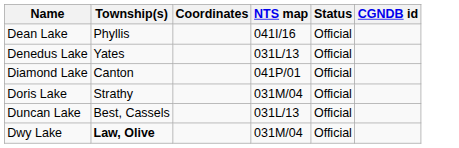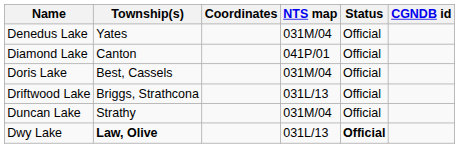- row: Dean Lake | Phyllis | 041I/16 | Official
Denedus Lake | NTS map: 031L/13 -> 031M/04
Doris Lake | Township(s): Strathy -> Best, Cassels
+ row: Driftwood Lake | Briggs, Strathcona | 031L/13 | Official
Duncan Lake | Township(s): Best, Cassels -> Strathy
Duncan Lake | NTS map: 031L/13 -> 031M/04
Dwy Lake | NTS map: 031M/04 -> 031L/13
Dwy Lake | Status: normal -> bold
